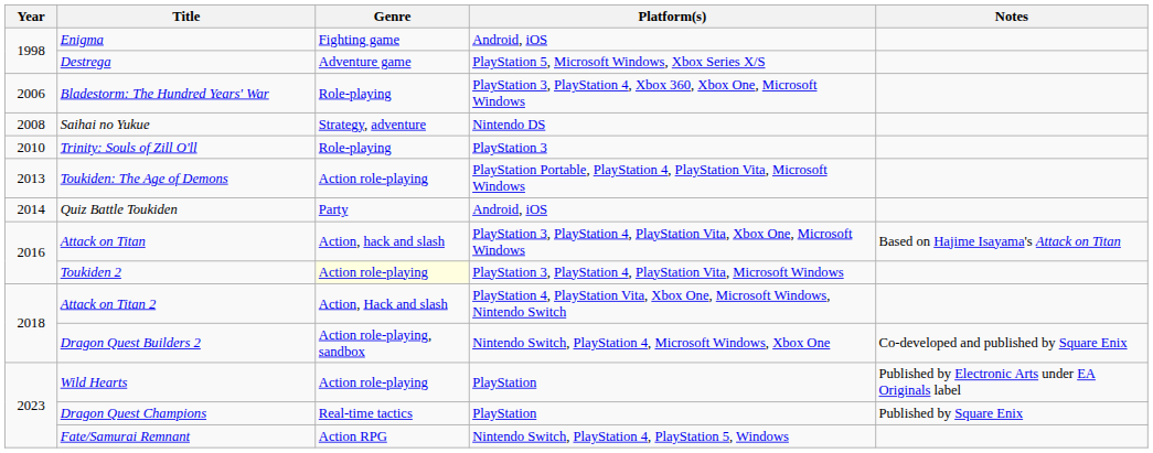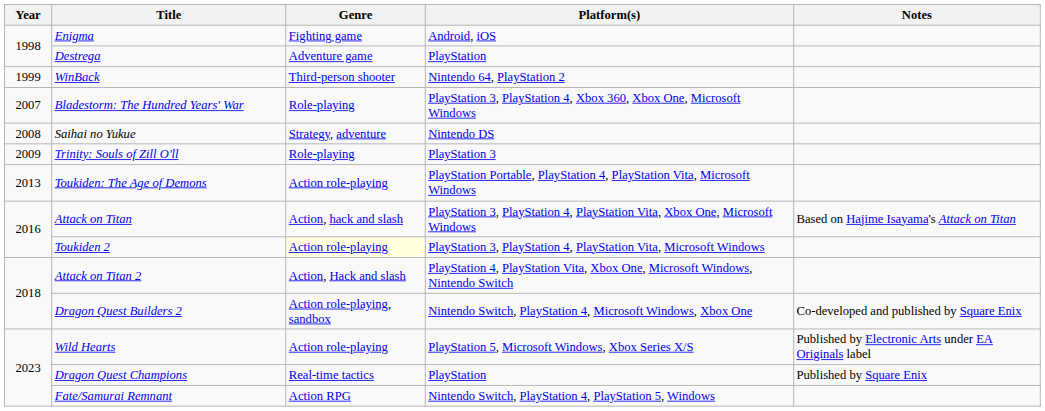Destrega | Platform(s): PlayStation 5, Microsoft Windows, Xbox Series X/S -> PlayStation
+ row: 1999 | WinBack | Third-person shooter | Nintendo 64, PlayStation 2
Bladestorm: The Hundred Years' War | Year: 2006 -> 2007
Trinity: Souls of Zill O'll | Year: 2010 -> 2009
- row: 2014 | Quiz Battle Toukiden | Party | Android, iOS
Wild Hearts | Platform(s): PlayStation -> PlayStation 5, Microsoft Windows, Xbox Series X/S
